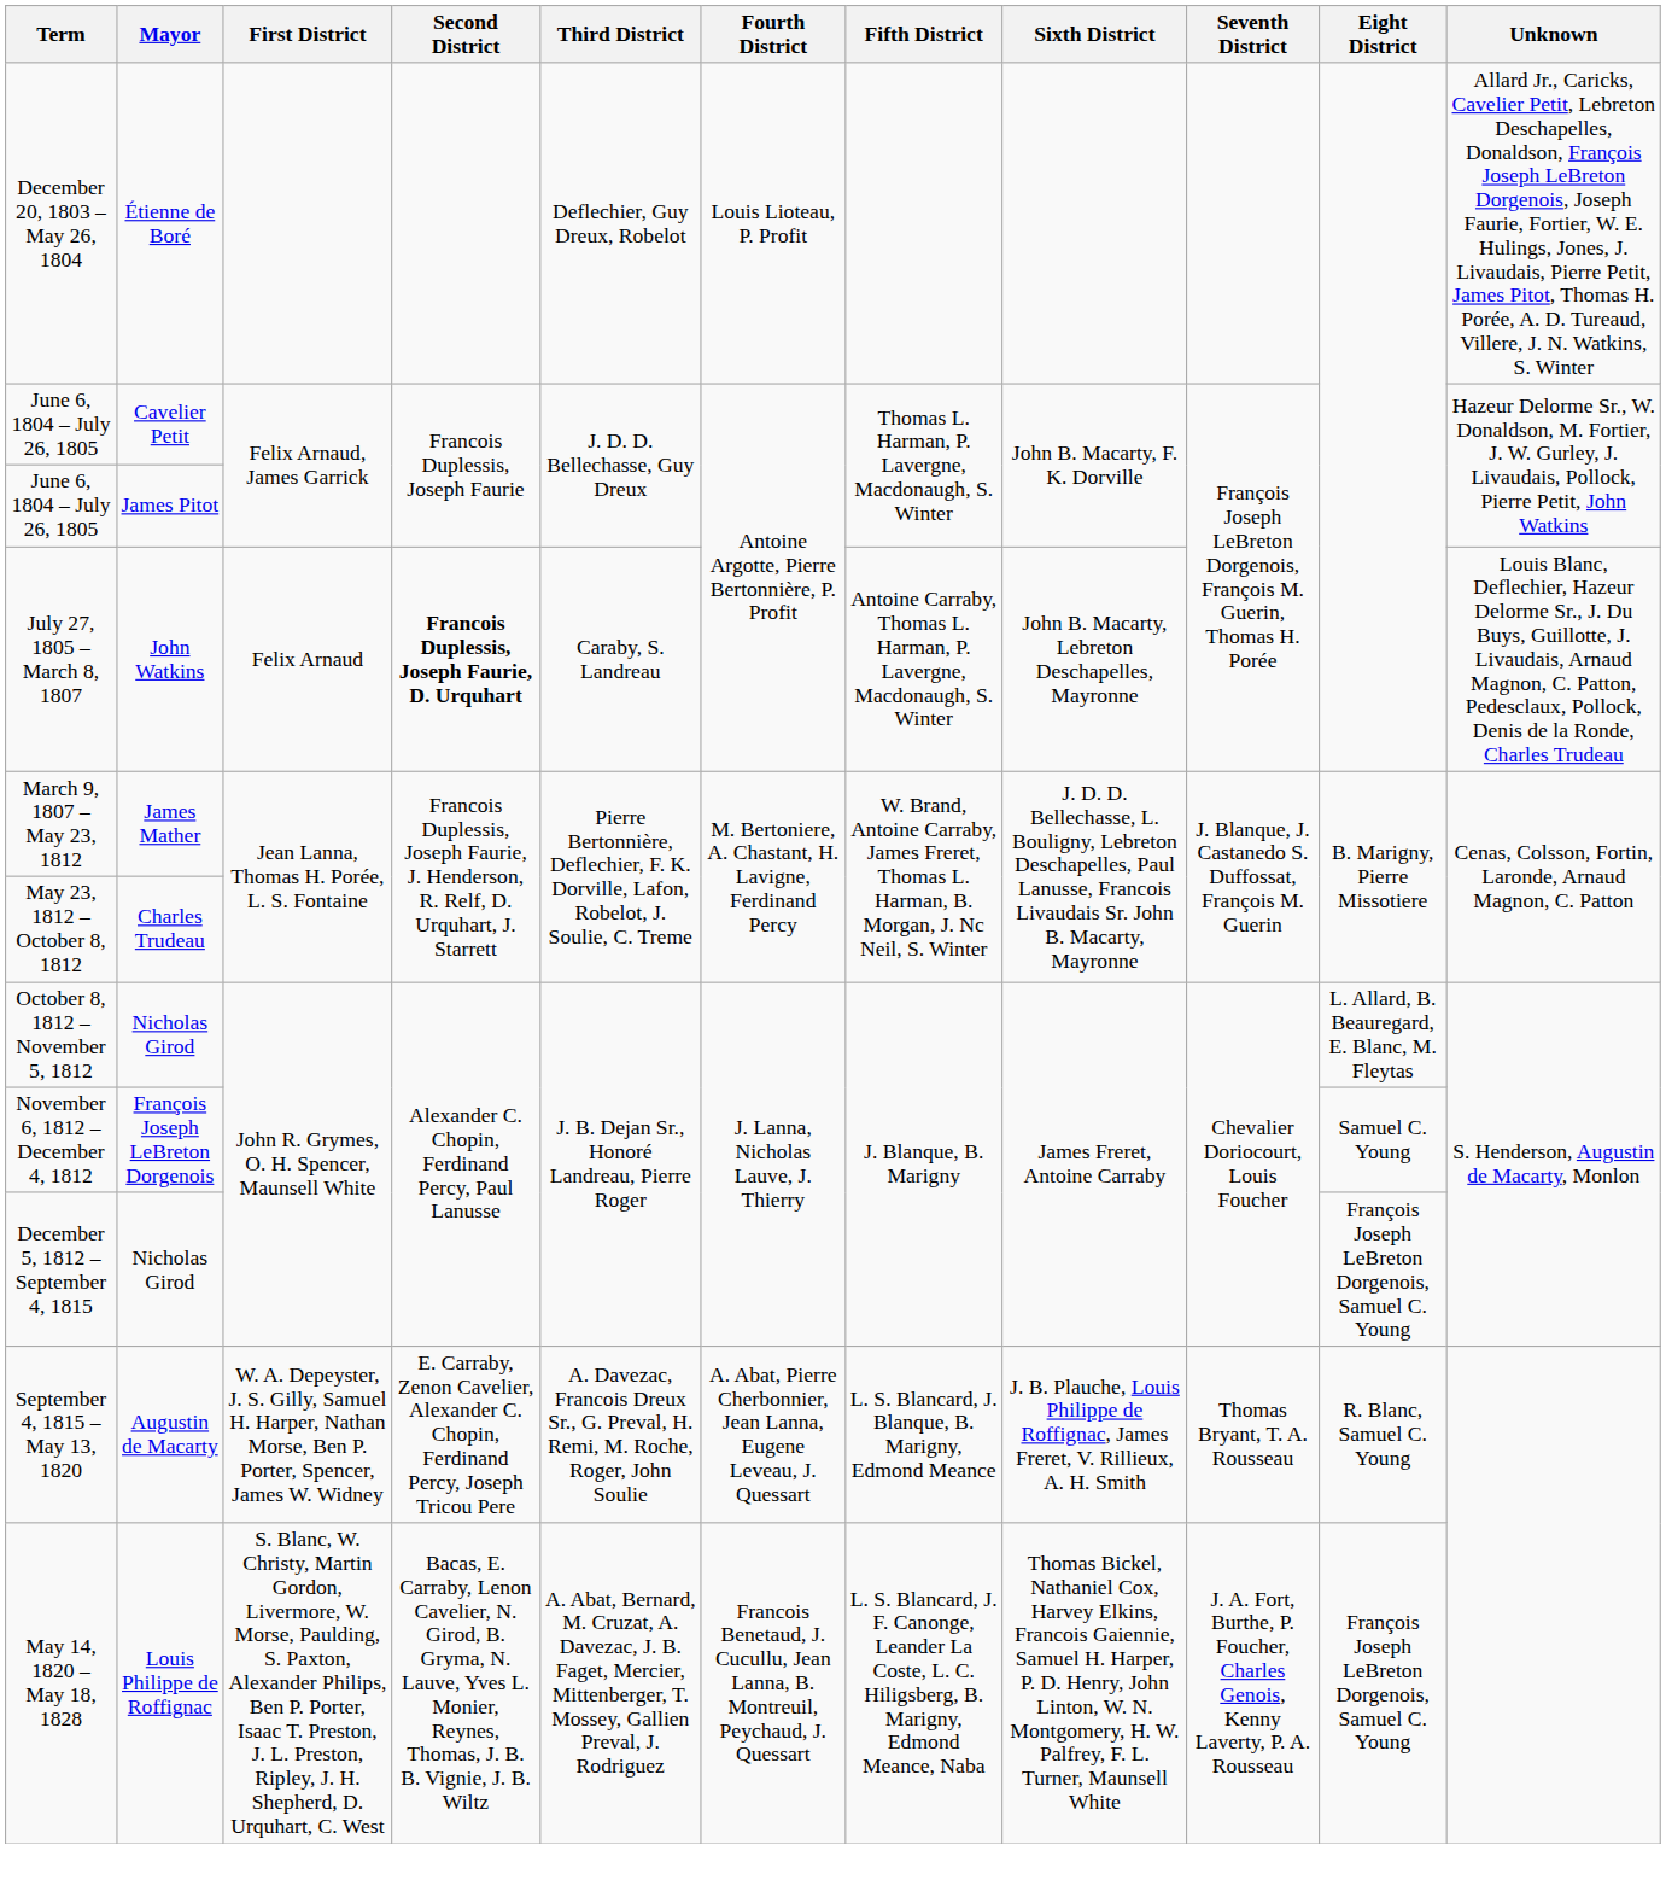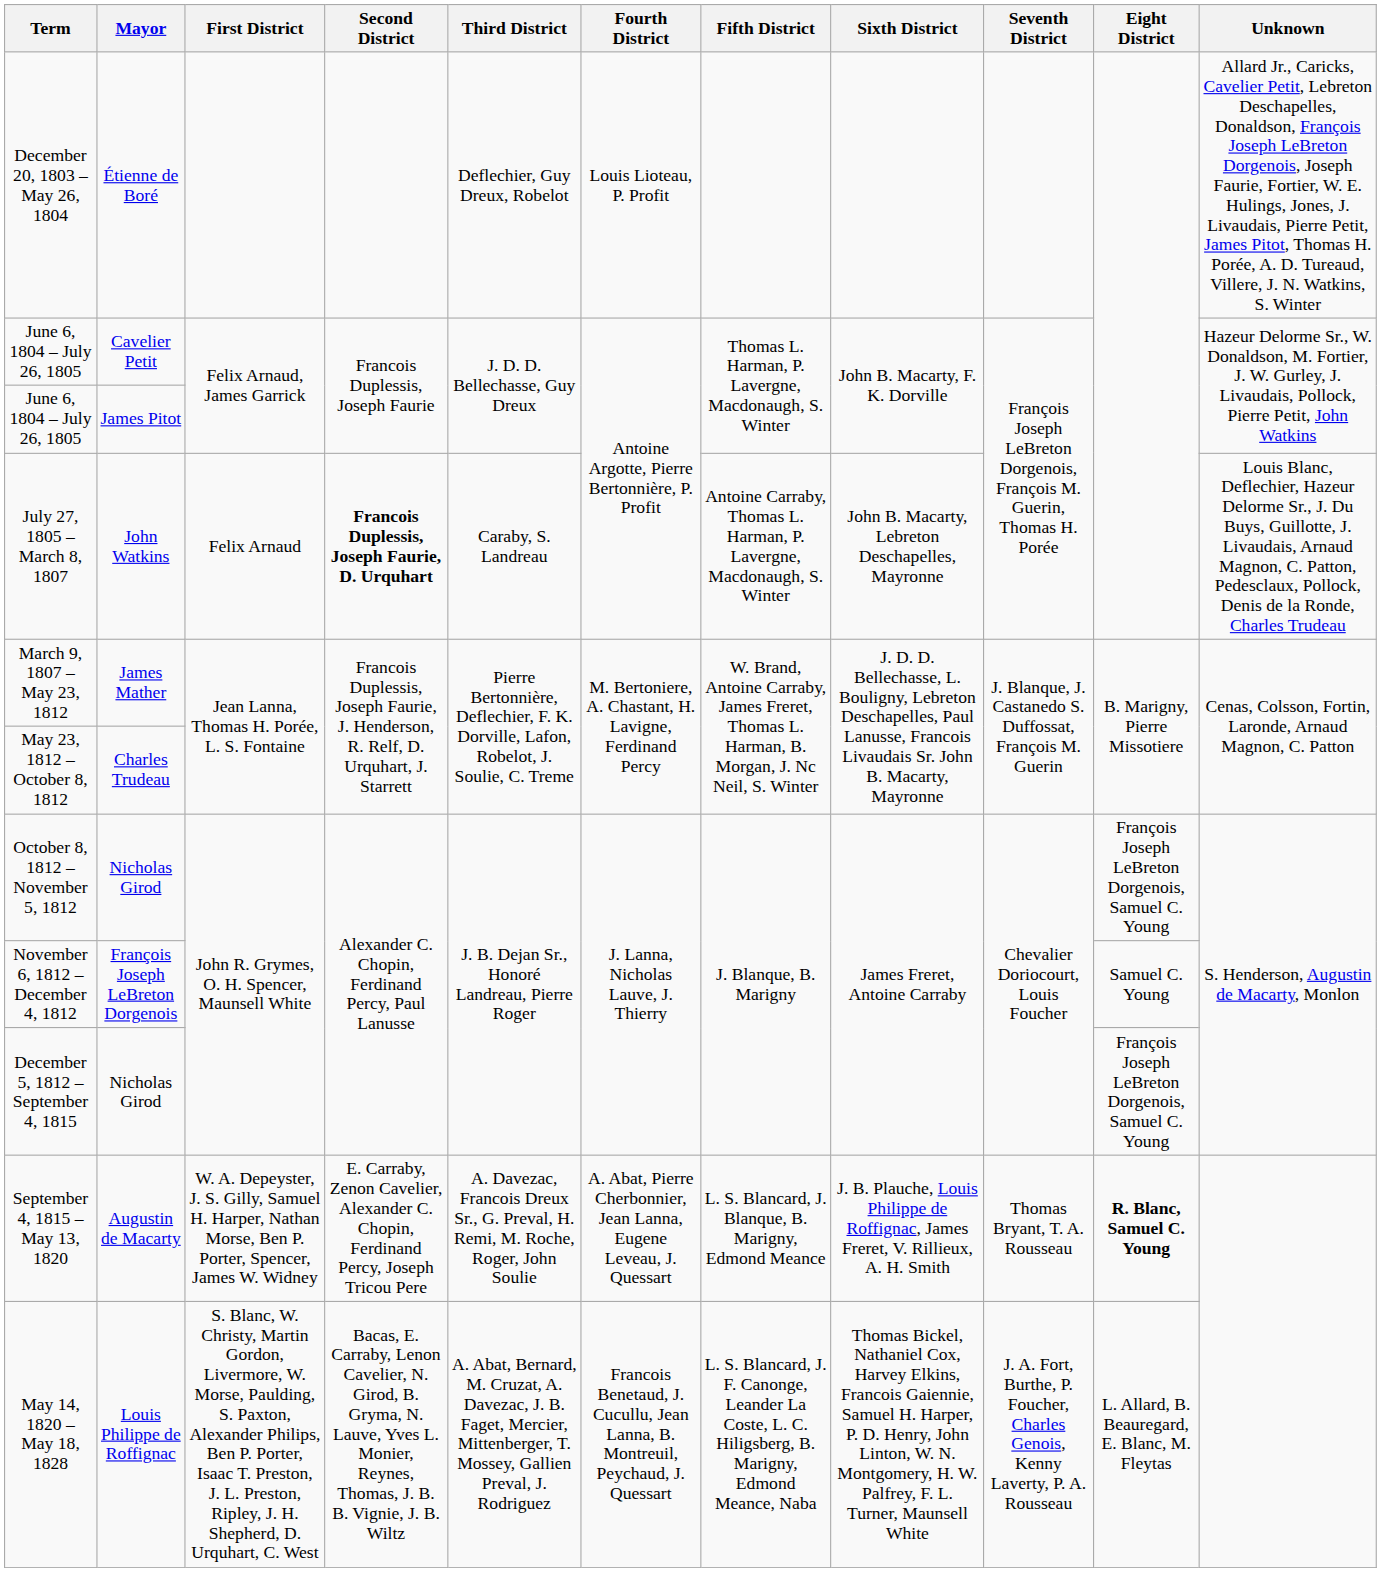October 8, 1812 – November 5, 1812 | Eight District: L. Allard, B. Beauregard, E. Blanc, M. Fleytas -> François Joseph LeBreton Dorgenois, Samuel C. Young
September 4, 1815 – May 13, 1820 | Eight District: normal -> bold
May 14, 1820 – May 18, 1828 | Eight District: François Joseph LeBreton Dorgenois, Samuel C. Young -> L. Allard, B. Beauregard, E. Blanc, M. Fleytas
